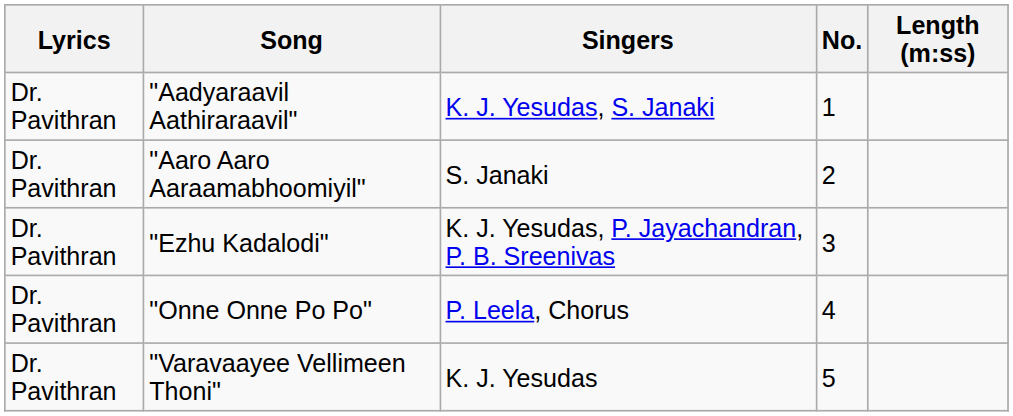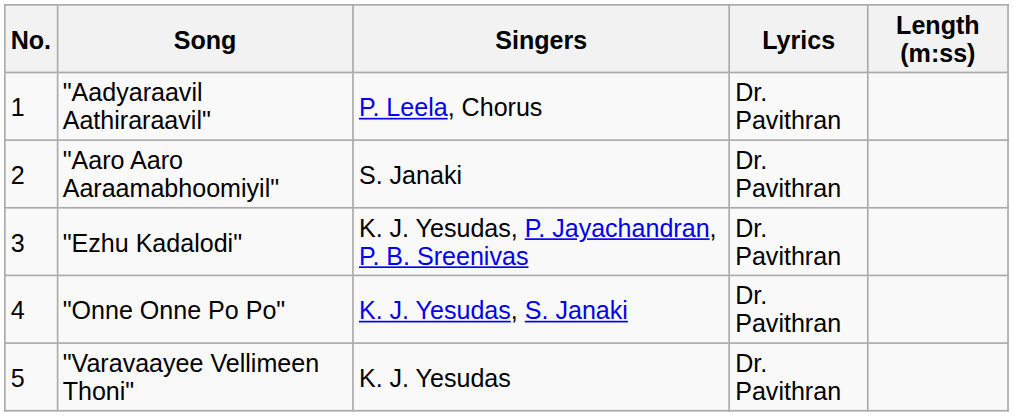columns swapped: No. <-> Lyrics
"Aadyaraavil Aathiraraavil" | Singers: K. J. Yesudas, S. Janaki -> P. Leela, Chorus
"Onne Onne Po Po" | Singers: P. Leela, Chorus -> K. J. Yesudas, S. Janaki
